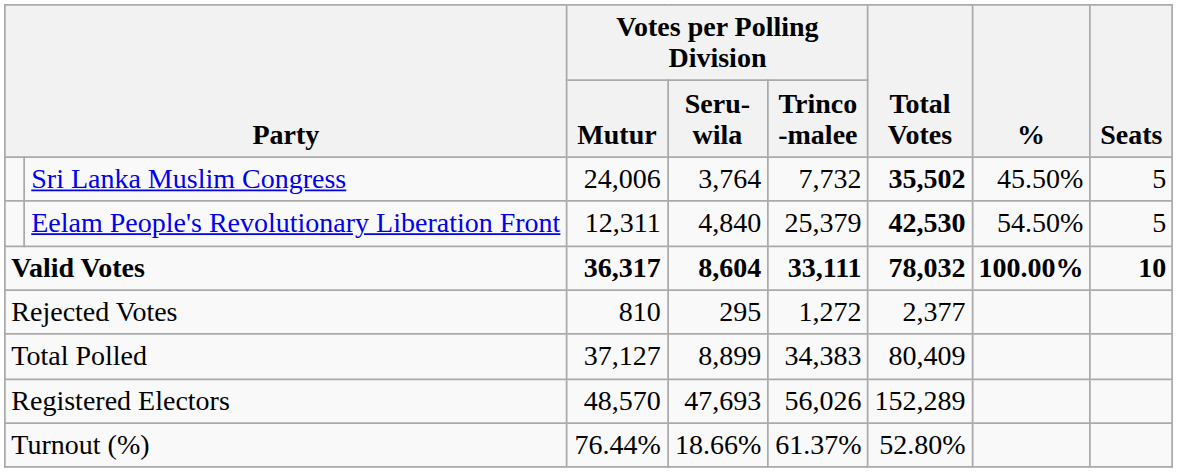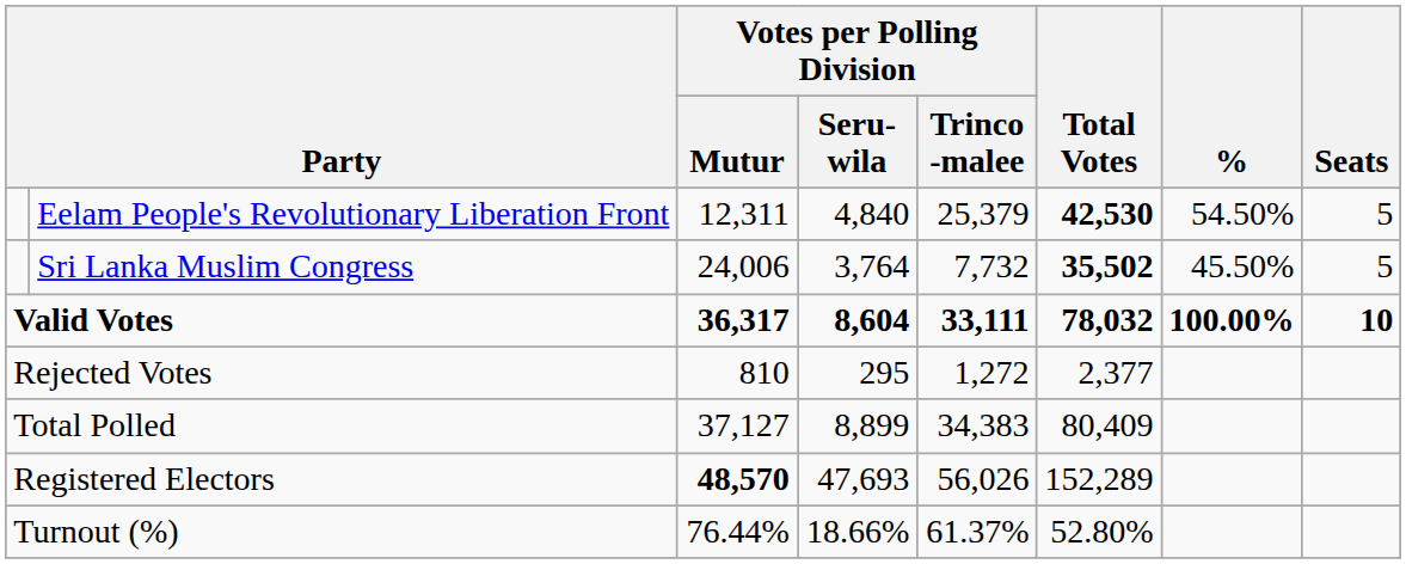rows swapped: Eelam People's Revolutionary Liberation Front <-> Sri Lanka Muslim Congress
Registered Electors | Votes per Polling Division / Mutur: normal -> bold
